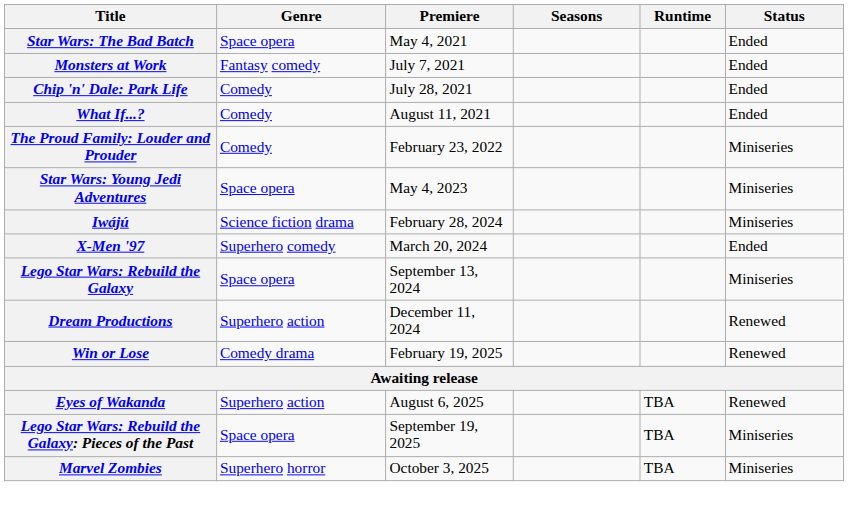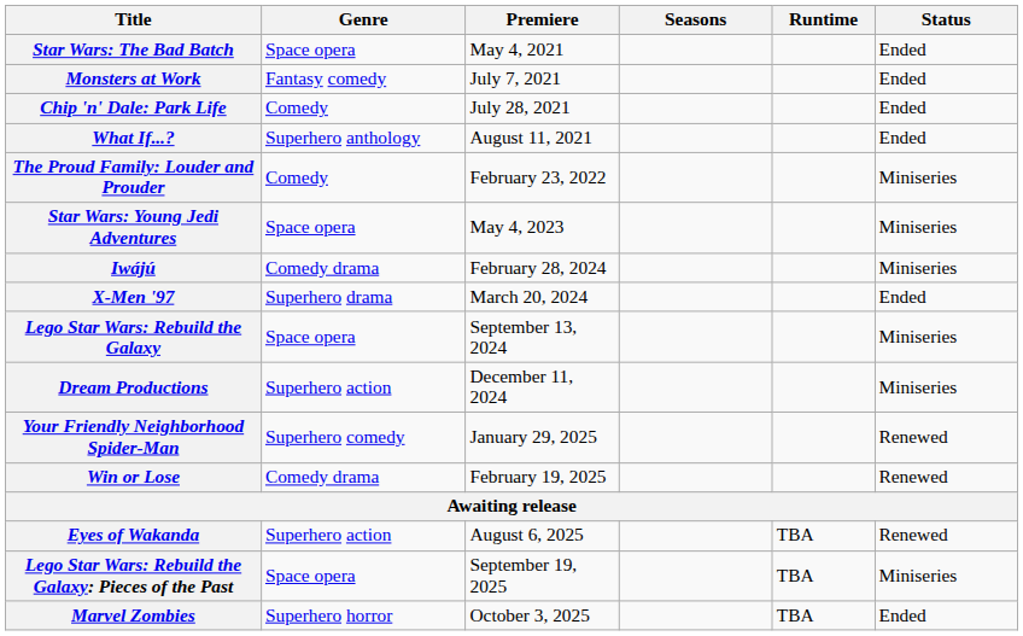What If...? | Genre: Comedy -> Superhero anthology
Iwájú | Genre: Science fiction drama -> Comedy drama
X-Men '97 | Genre: Superhero comedy -> Superhero drama
Dream Productions | Status: Renewed -> Miniseries
+ row: Your Friendly Neighborhood Spider-Man | Superhero comedy | January 29, 2025 | Renewed
Marvel Zombies | Status: Miniseries -> Ended
